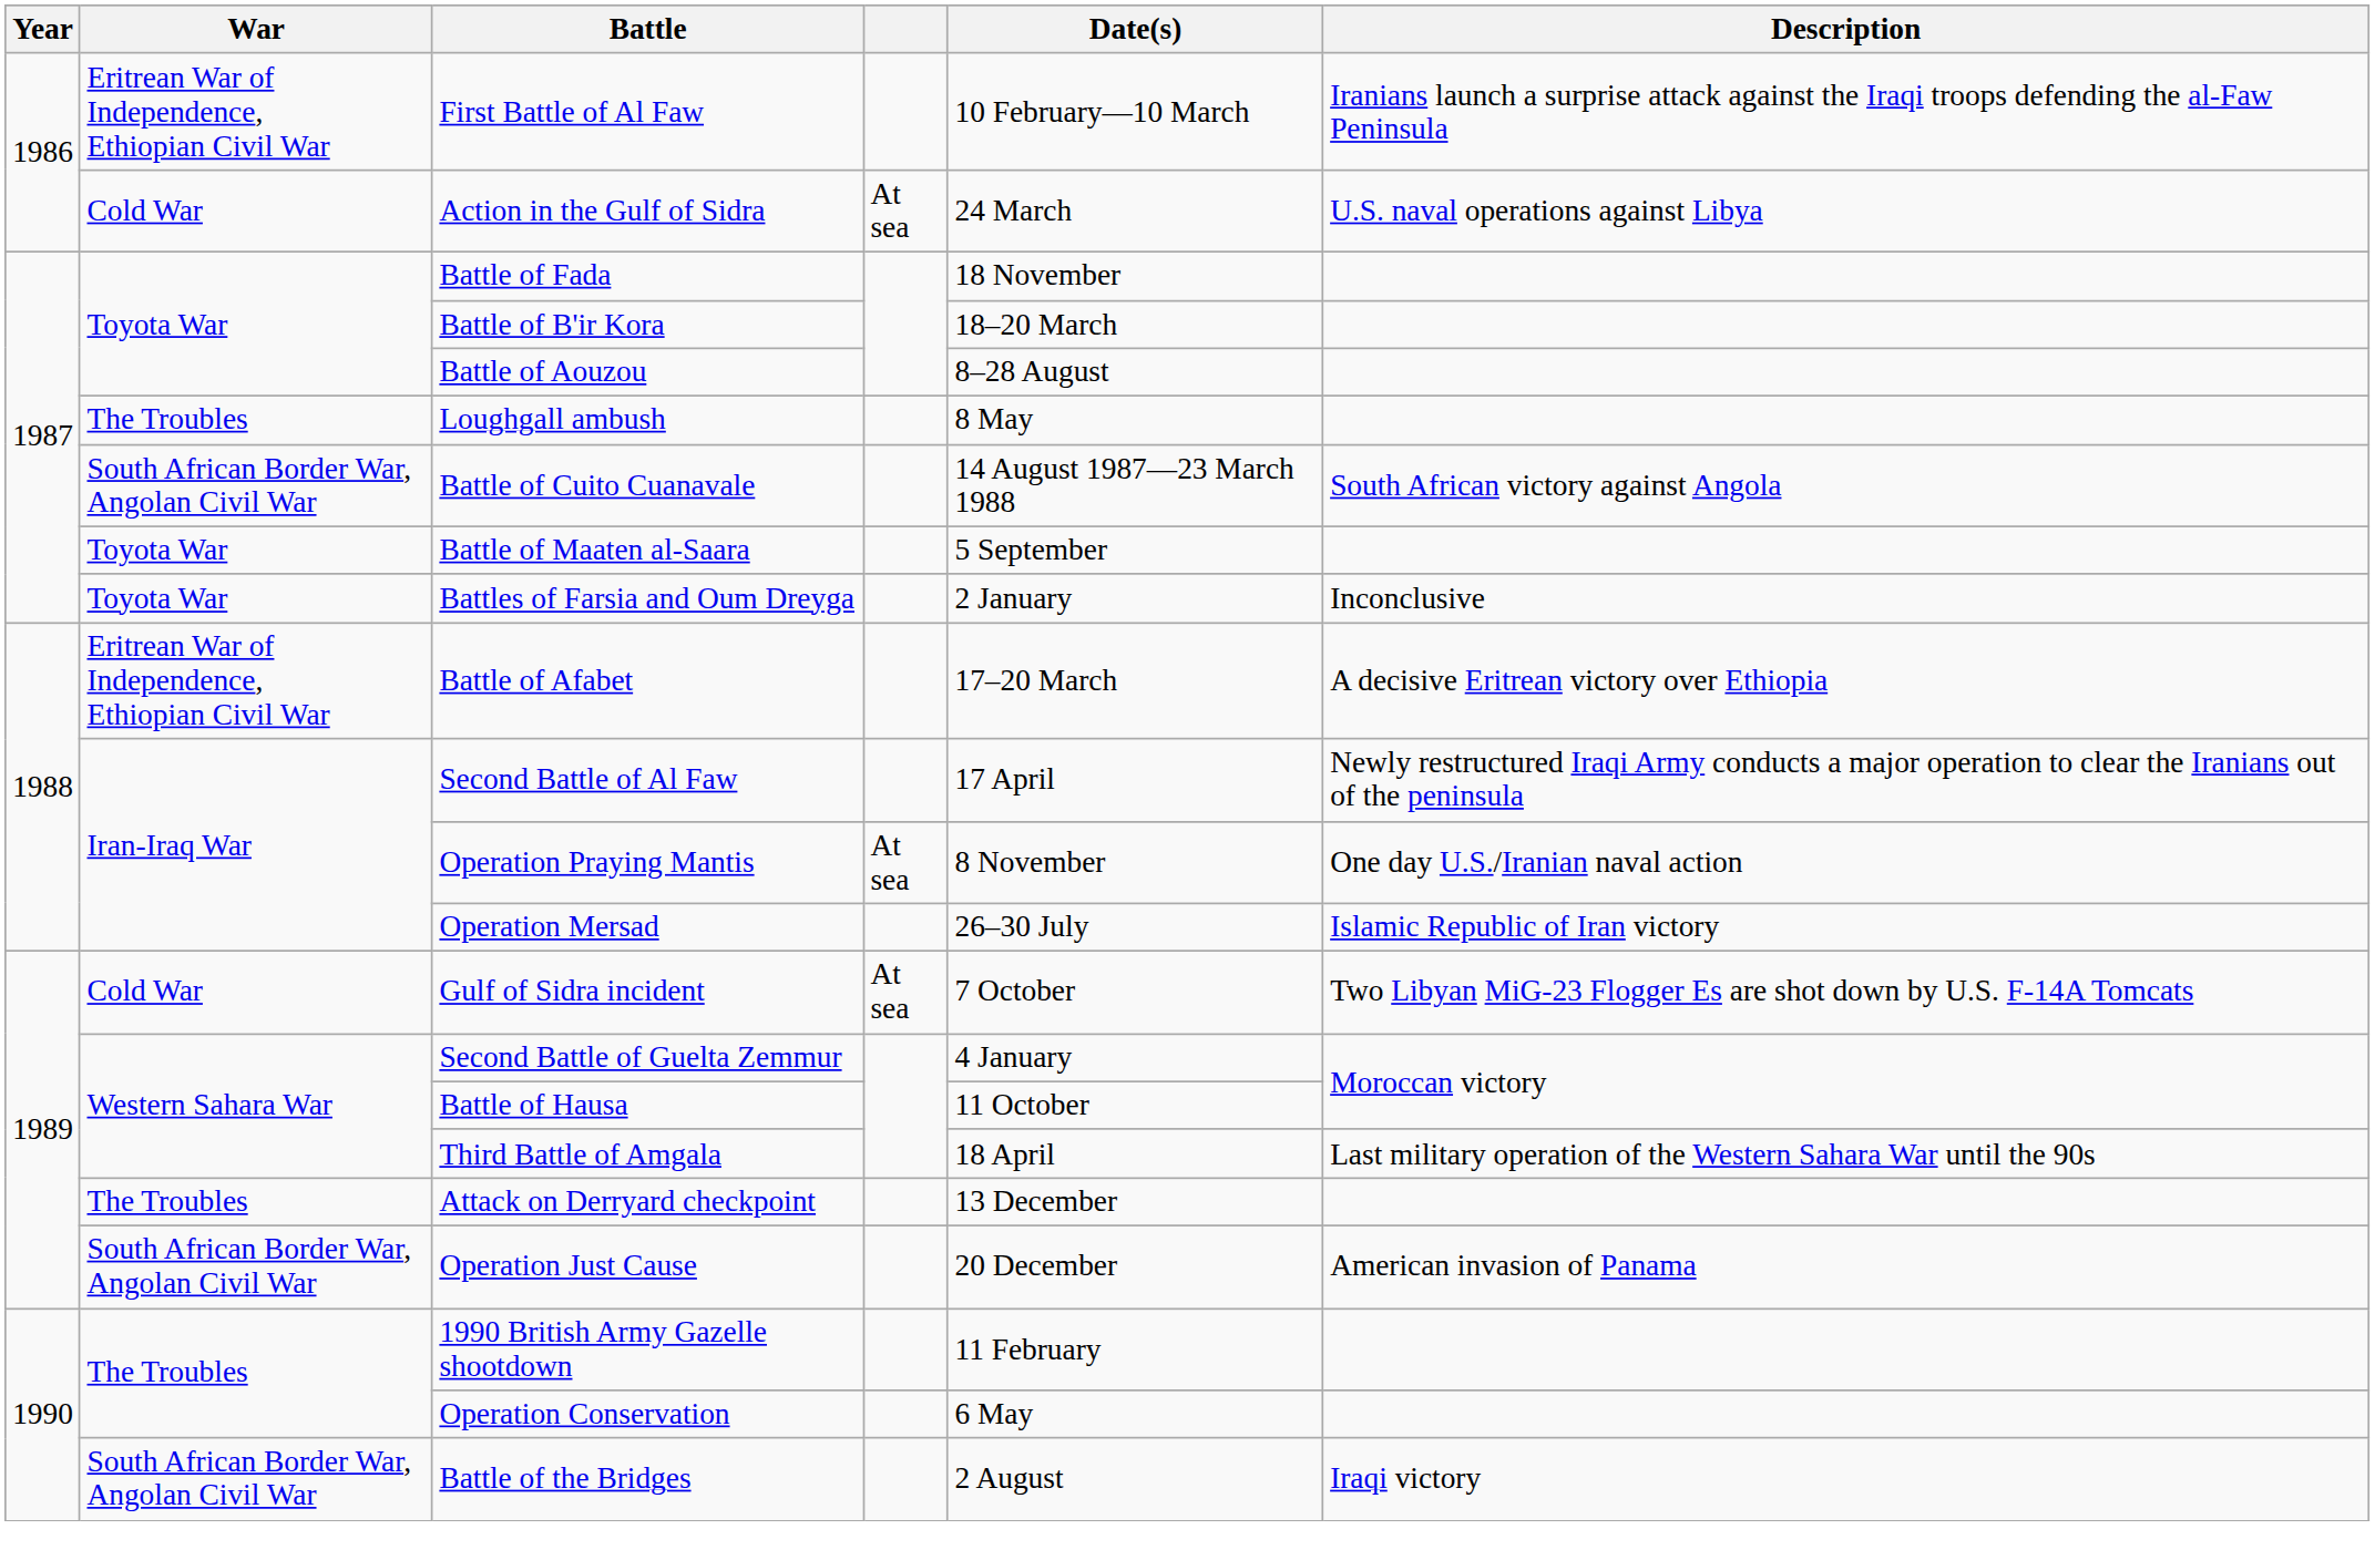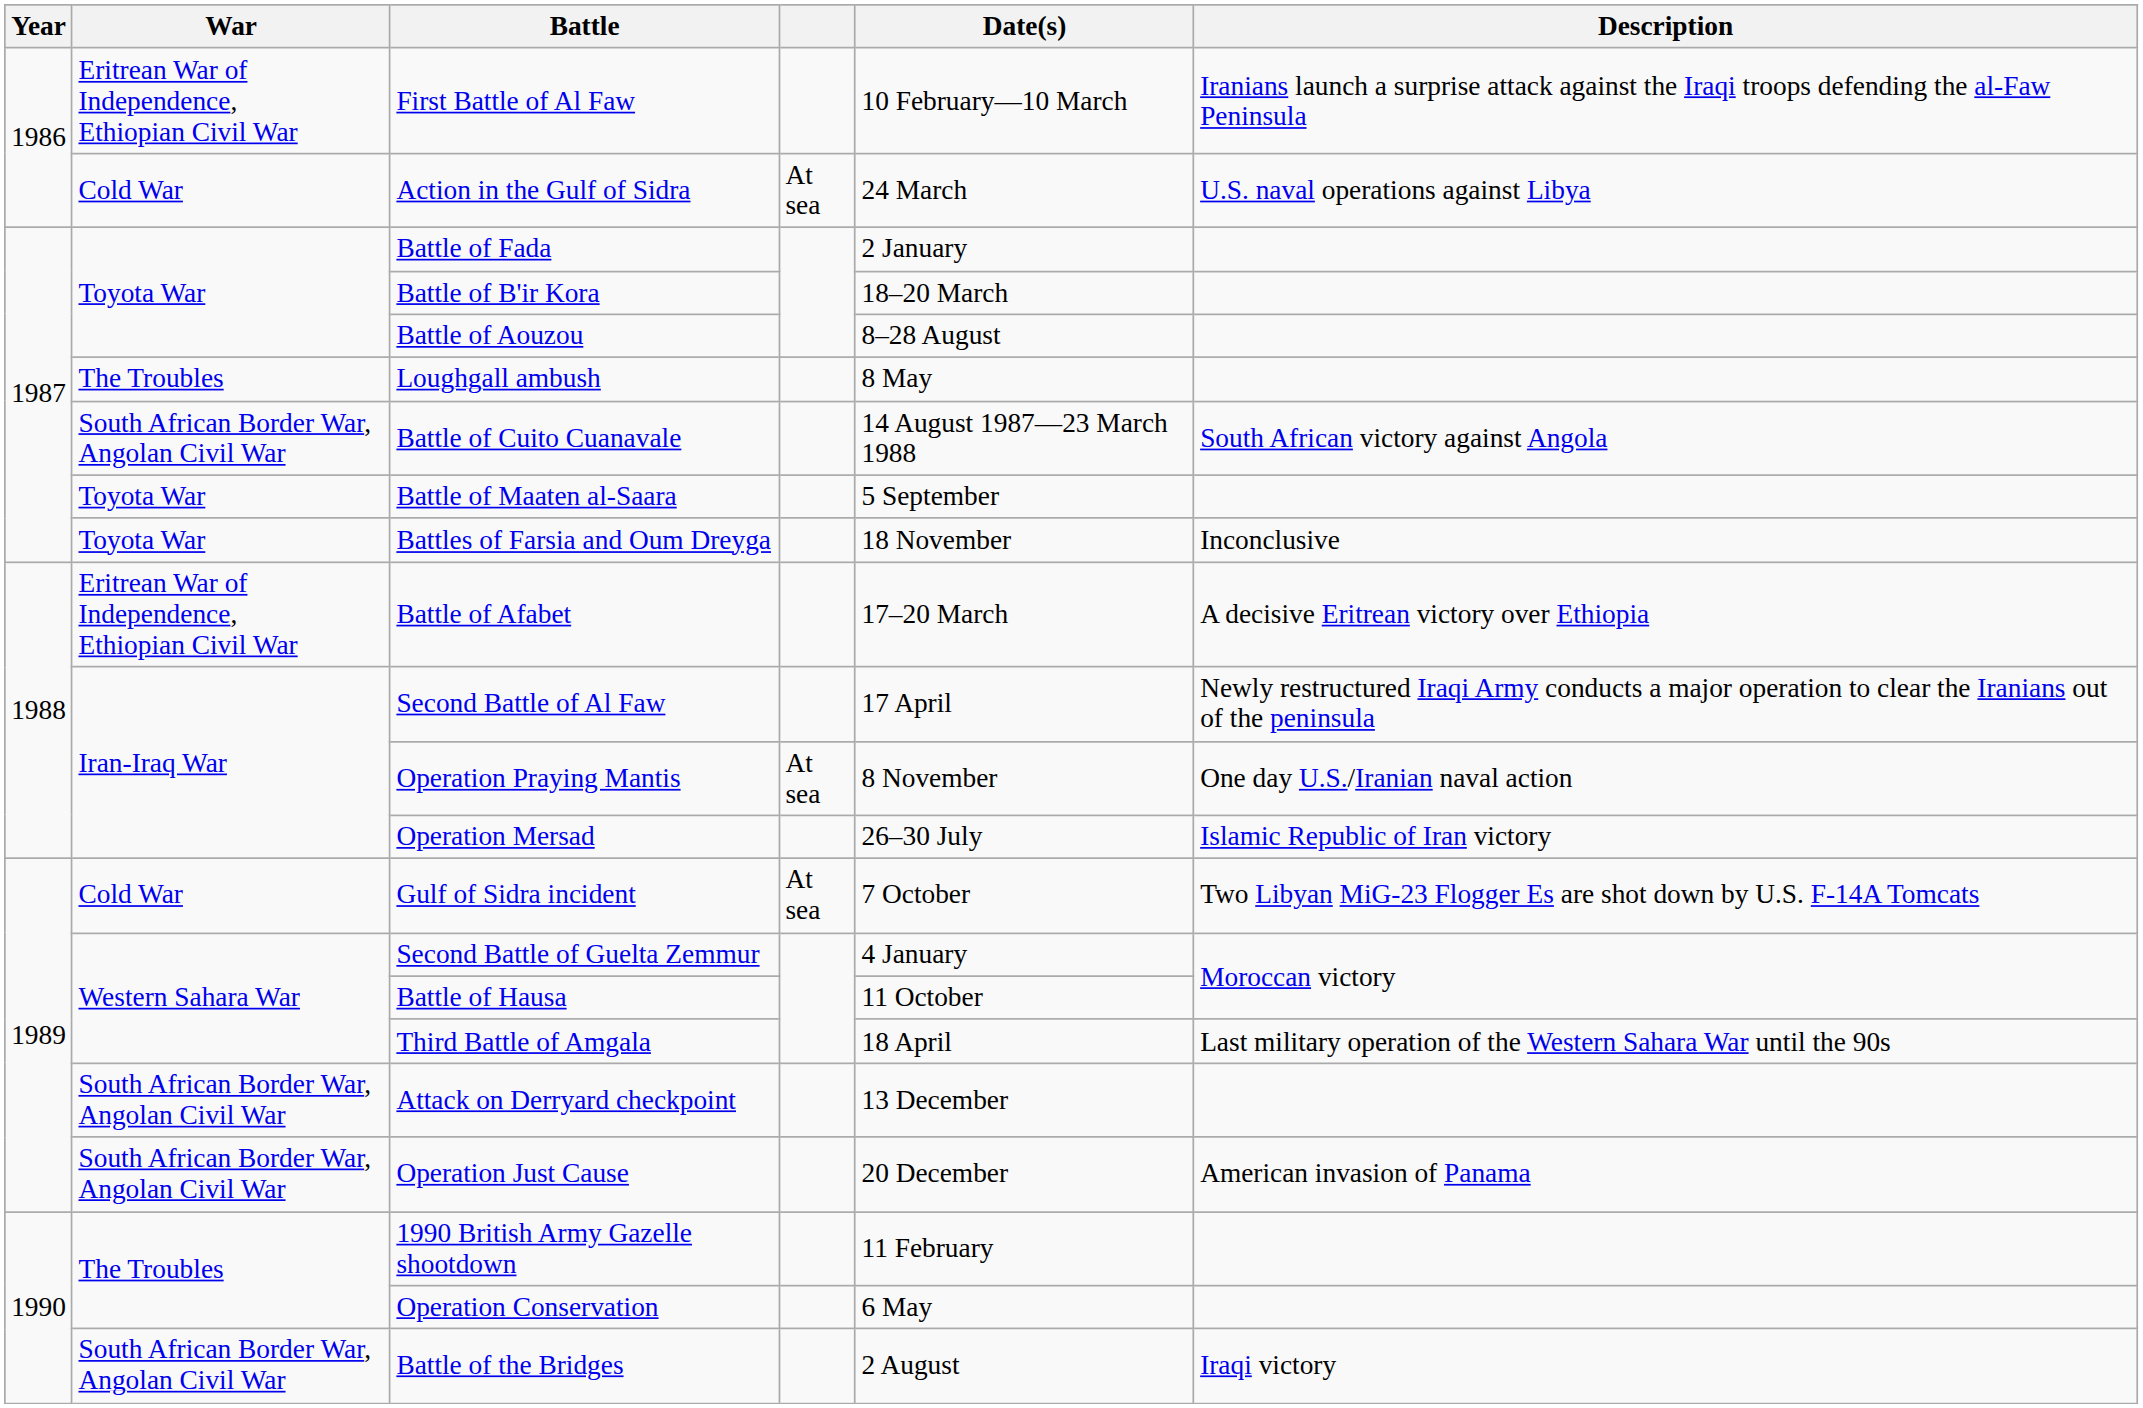Battle of Fada | Date(s): 18 November -> 2 January
Battles of Farsia and Oum Dreyga | Date(s): 2 January -> 18 November
Attack on Derryard checkpoint | War: The Troubles -> South African Border War, Angolan Civil War
